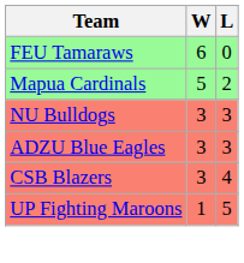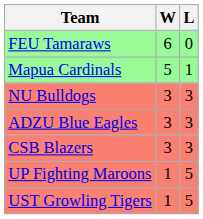Mapua Cardinals | L: 2 -> 1
CSB Blazers | L: 4 -> 3
+ row: UST Growling Tigers | 1 | 5
